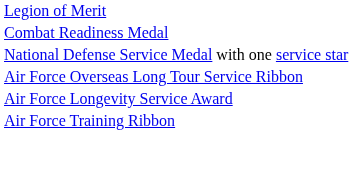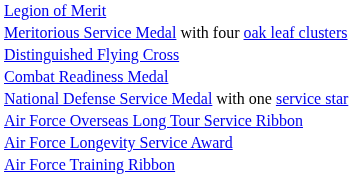+ row: Meritorious Service Medal with four oak leaf clusters
+ row: Distinguished Flying Cross
